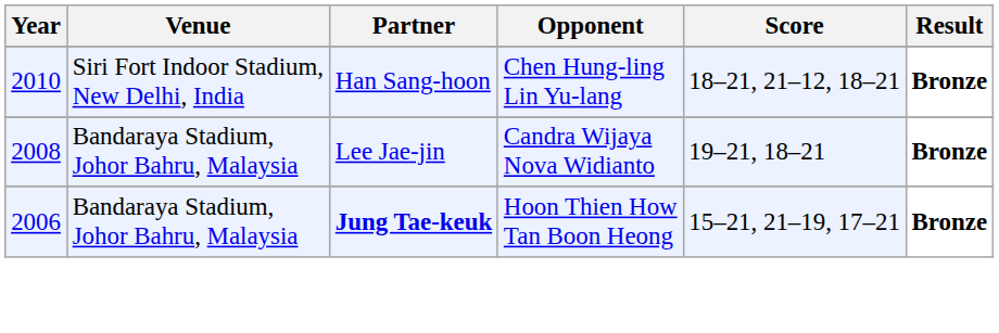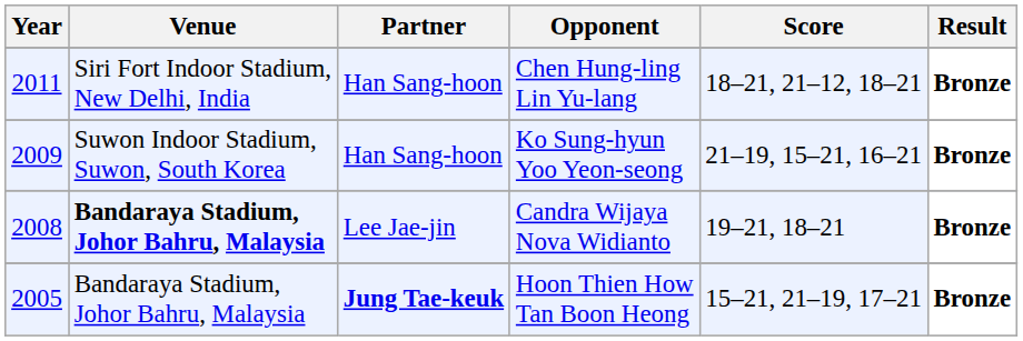Chen Hung-ling Lin Yu-lang | Year: 2010 -> 2011
+ row: 2009 | Suwon Indoor Stadium, Suwon, South Korea | Han Sang-hoon | Ko Sung-hyun Yoo Yeon-seong | 21–19, 15–21, 16–21 | Bronze
Candra Wijaya Nova Widianto | Venue: normal -> bold
Hoon Thien How Tan Boon Heong | Year: 2006 -> 2005
